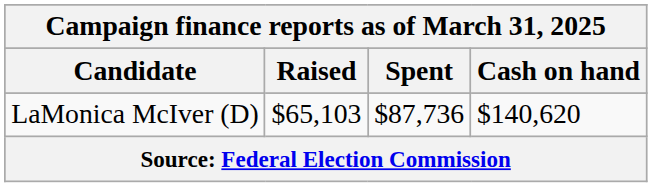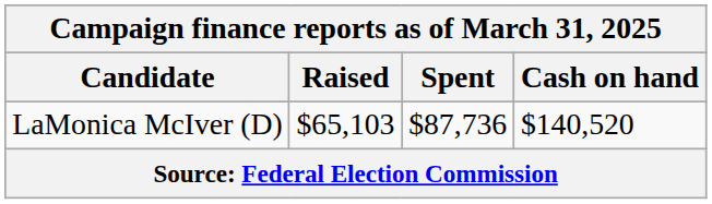LaMonica McIver (D) | Cash on hand: $140,620 -> $140,520
